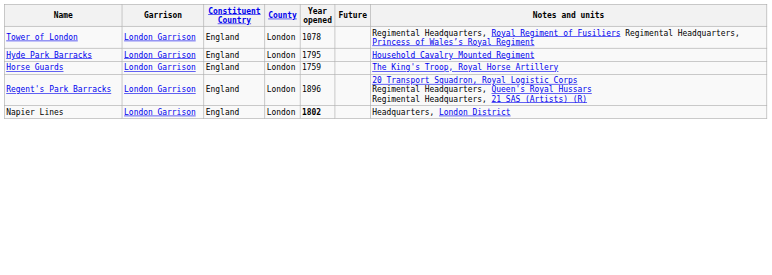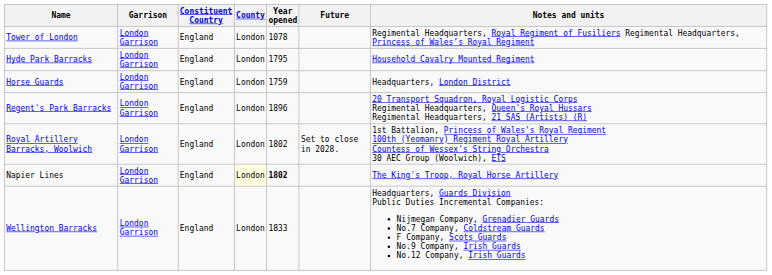Horse Guards | Notes and units: The King's Troop, Royal Horse Artillery -> Headquarters, London District
+ row: Royal Artillery Barracks, Woolwich | London Garrison | England | London | 1802 | Set to close in 2028. | 1st Battalion, Princess of Wales's Royal Regiment 100th (Yeomanry) Regiment Royal Artillery Countess of Wessex's String Orchestra 30 AEC Group (Woolwich), ETS
Napier Lines | County: no background -> lightyellow background
Napier Lines | Notes and units: Headquarters, London District -> The King's Troop, Royal Horse Artillery
+ row: Wellington Barracks | London Garrison | England | London | 1833 | Headquarters, Guards Division Public Duties Incremental Companies: Nijmegan Company, Grenadier Guards No.7 Company, Coldstream Guards F Company, Scots Guards No.9 Company, Irish Guards No.12 Company, Irish Guards
